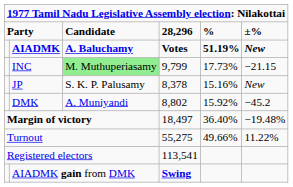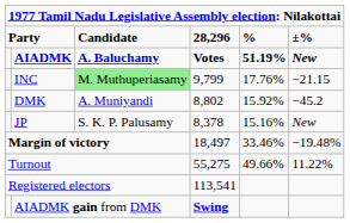INC | column 5: 17.73% -> 17.76%
rows swapped: DMK <-> JP
Margin of victory | column 5: 36.40% -> 33.46%
